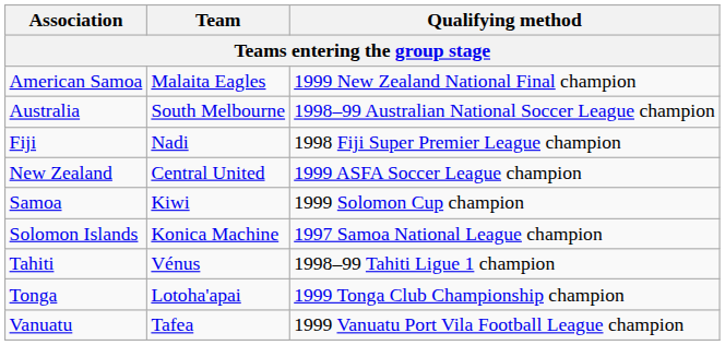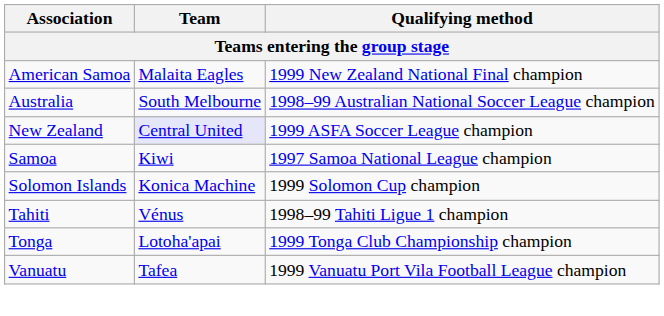- row: Fiji | Nadi | 1998 Fiji Super Premier League champion
New Zealand | Team: no background -> lavender background
Samoa | Qualifying method: 1999 Solomon Cup champion -> 1997 Samoa National League champion
Solomon Islands | Qualifying method: 1997 Samoa National League champion -> 1999 Solomon Cup champion
